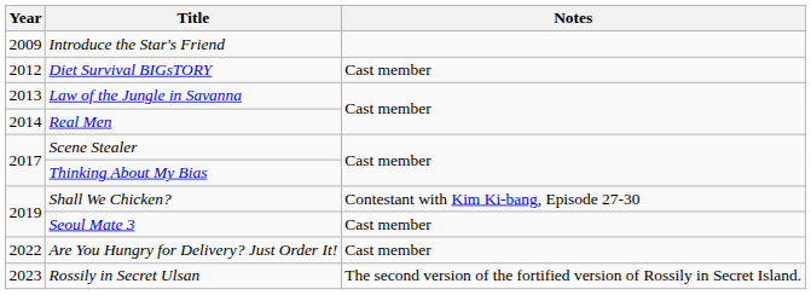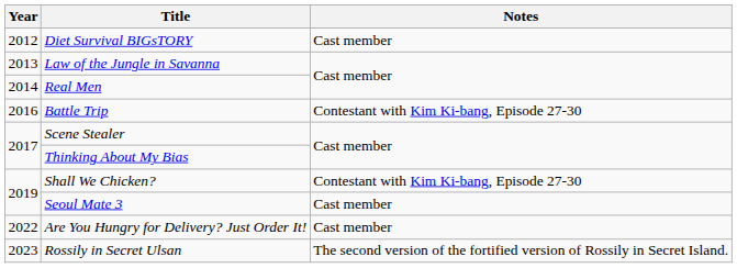- row: 2009 | Introduce the Star's Friend
+ row: 2016 | Battle Trip | Contestant with Kim Ki-bang, Episode 27-30
